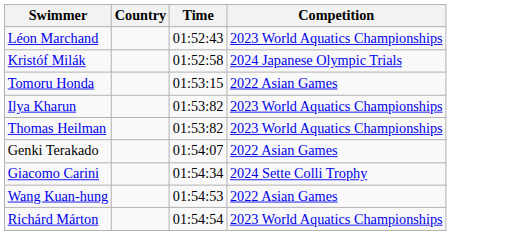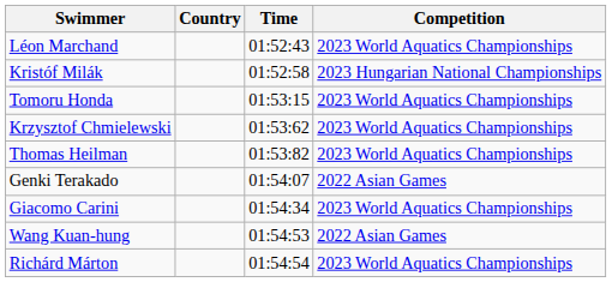Kristóf Milák | Competition: 2024 Japanese Olympic Trials -> 2023 Hungarian National Championships
Tomoru Honda | Competition: 2022 Asian Games -> 2023 World Aquatics Championships
+ row: Krzysztof Chmielewski | 01:53:62 | 2023 World Aquatics Championships
- row: Ilya Kharun | 01:53:82 | 2023 World Aquatics Championships
Giacomo Carini | Competition: 2024 Sette Colli Trophy -> 2023 World Aquatics Championships
